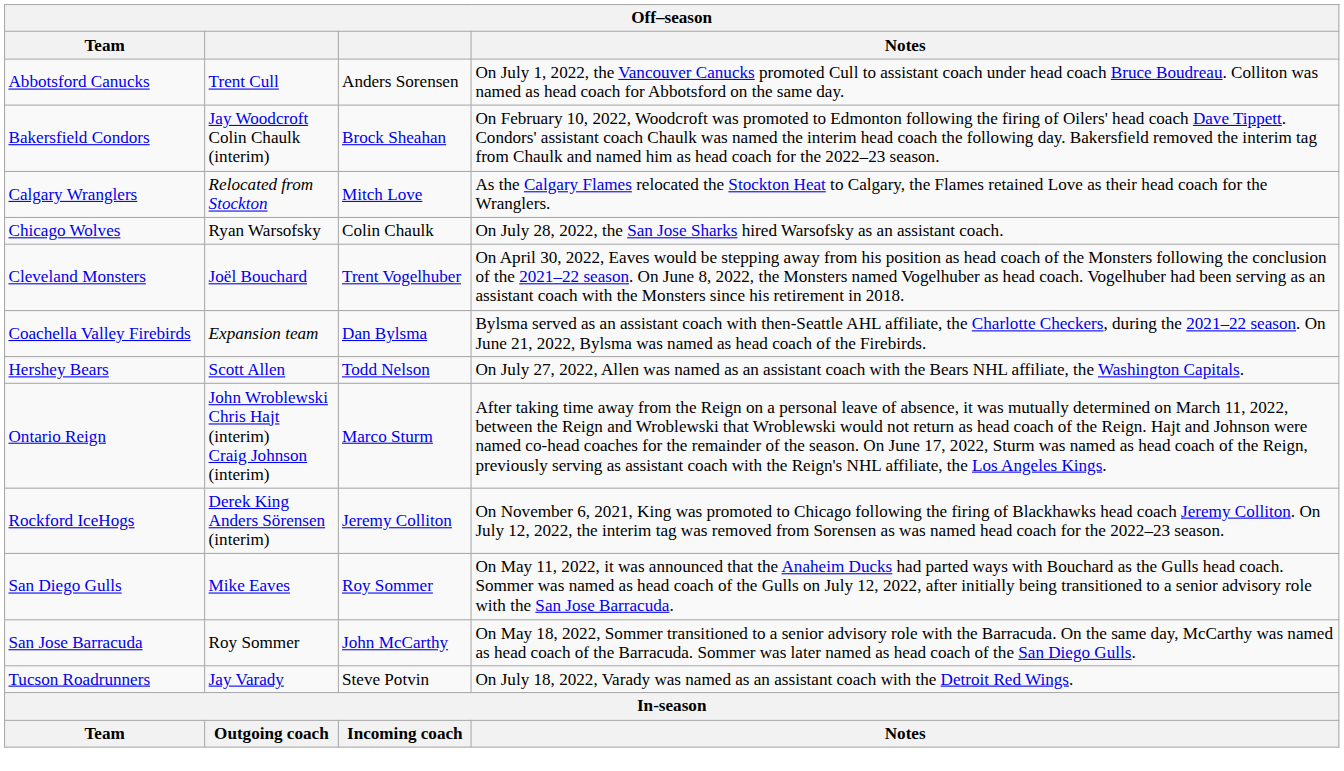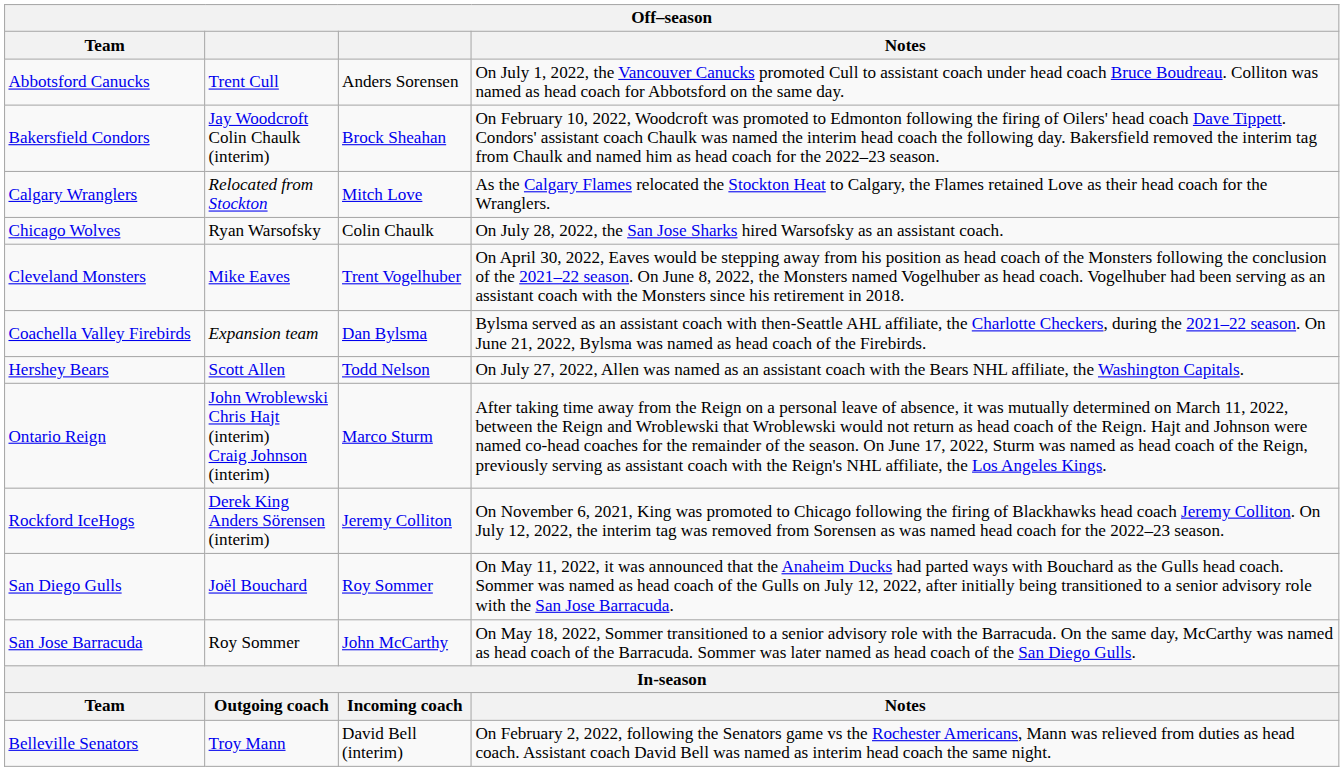Cleveland Monsters | column 2: Joël Bouchard -> Mike Eaves
San Diego Gulls | column 2: Mike Eaves -> Joël Bouchard
- row: Tucson Roadrunners | Jay Varady | Steve Potvin | On July 18, 2022, Varady was named as an assistant coach with the Detroit Red Wings.
+ row: Belleville Senators | Troy Mann | David Bell (interim) | On February 2, 2022, following the Senators game vs the Rochester Americans, Mann was relieved from duties as head coach. Assistant coach David Bell was named as interim head coach the same night.
